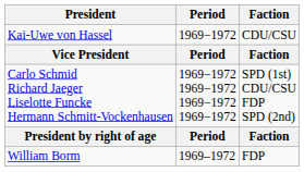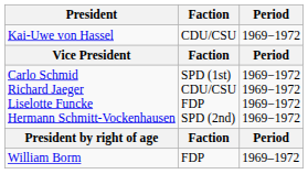columns swapped: Period <-> Faction
